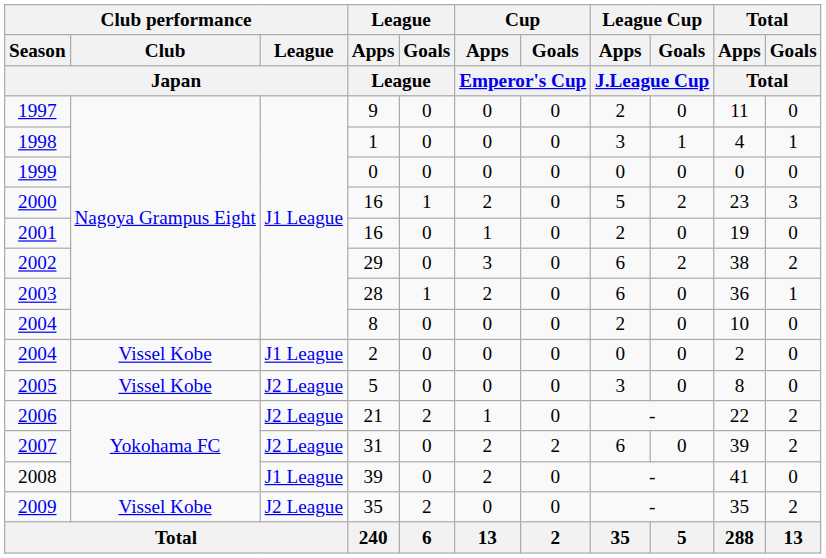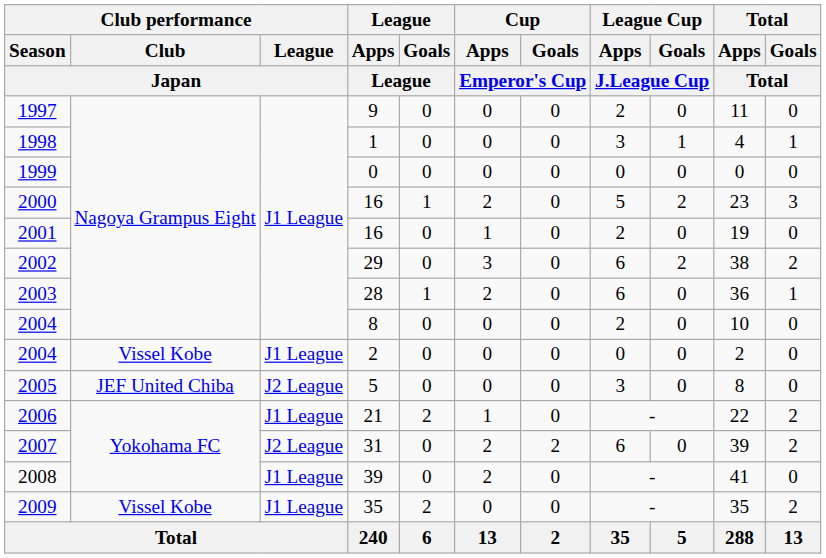2005 | Club performance / Club / Japan: Vissel Kobe -> JEF United Chiba
2006 | Club performance / League / Japan: J2 League -> J1 League
2009 | Club performance / League / Japan: J2 League -> J1 League
